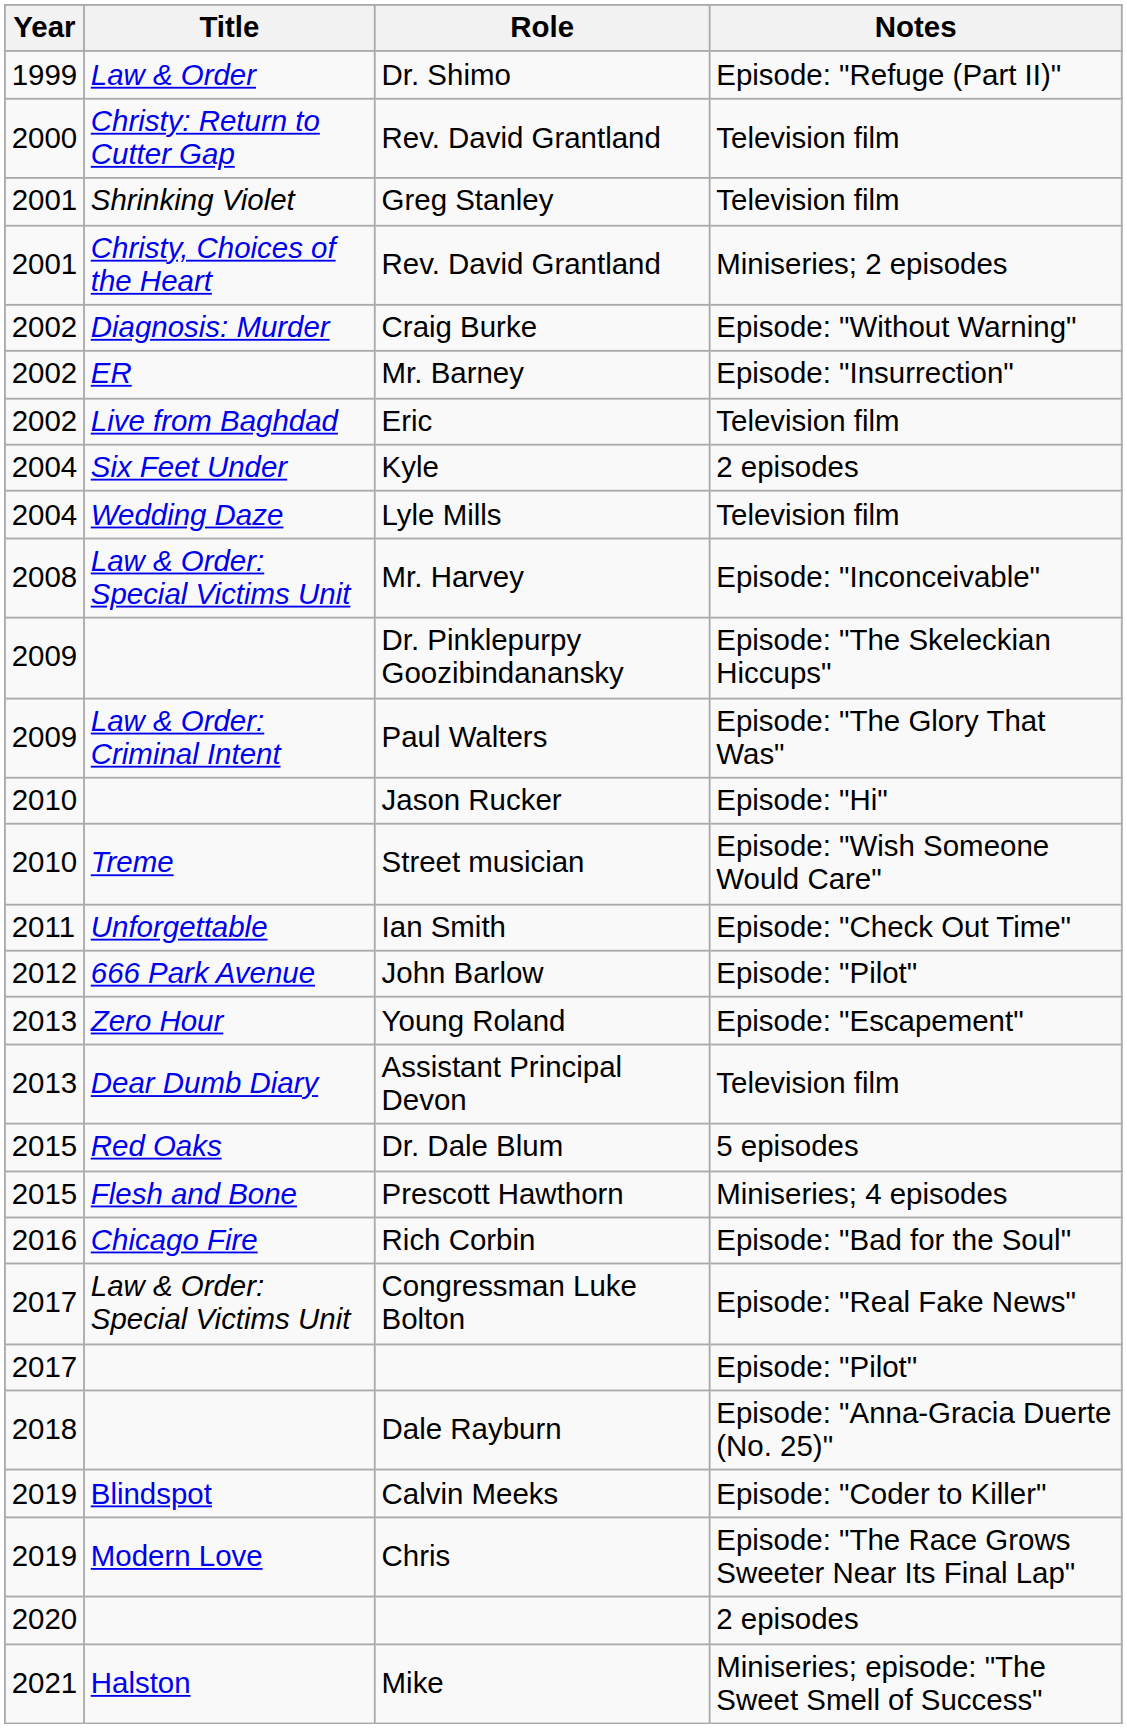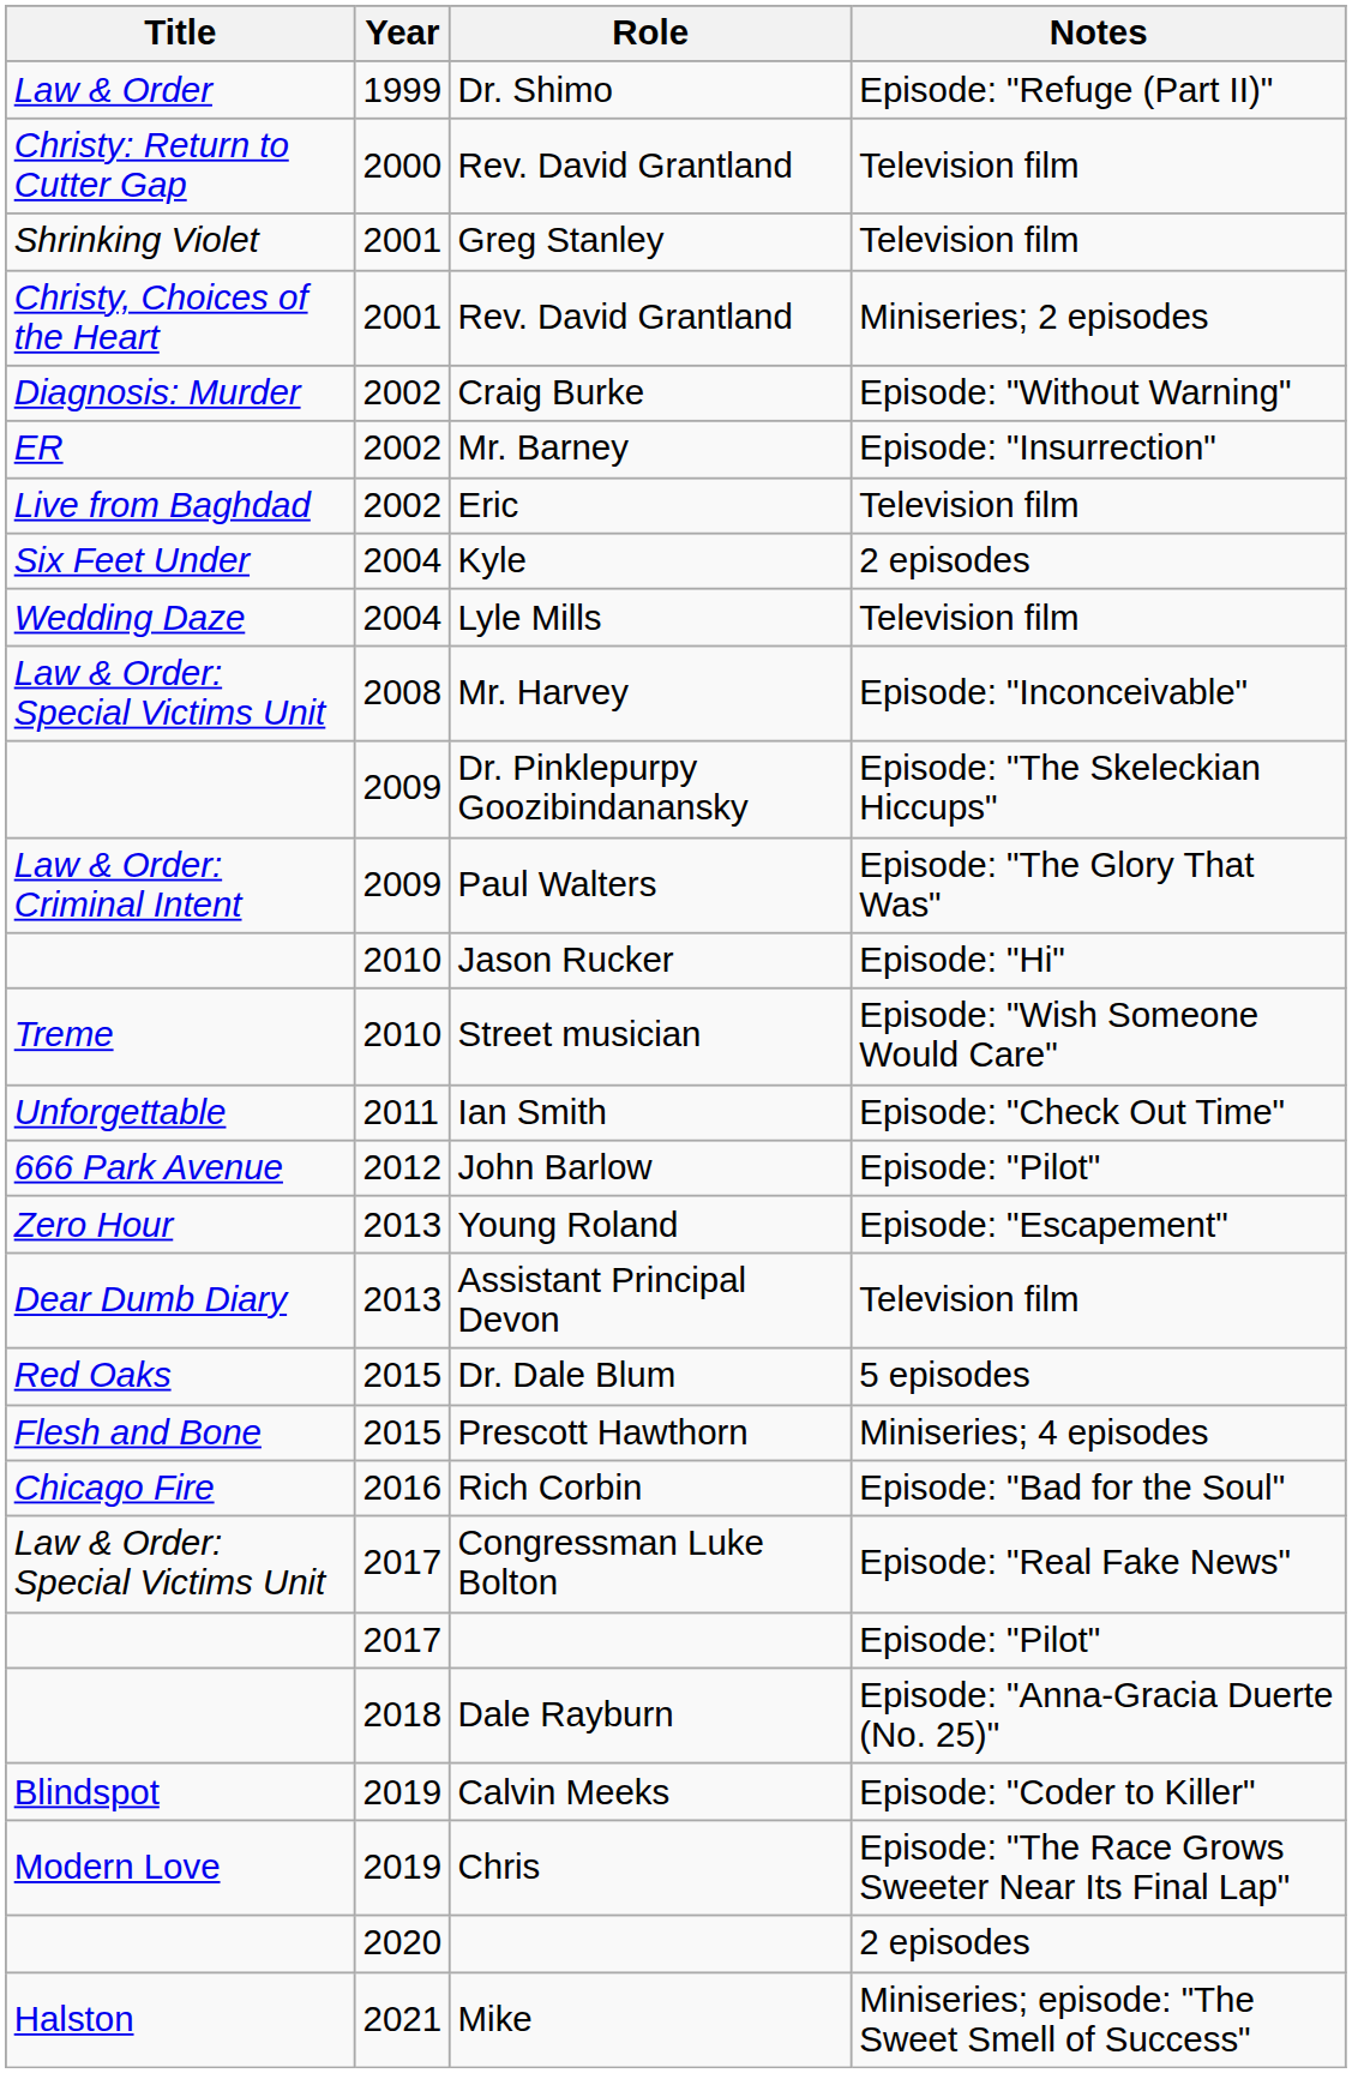columns swapped: Year <-> Title
